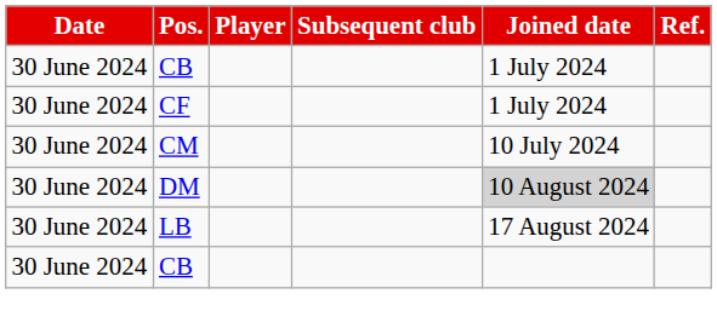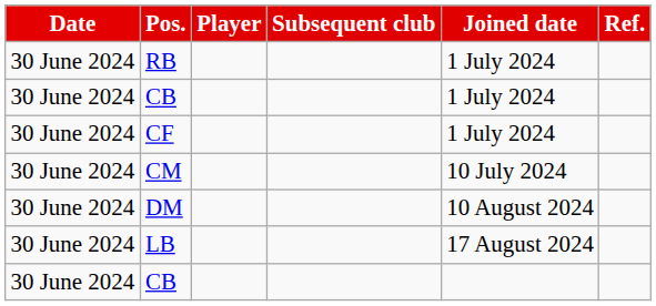+ row: 30 June 2024 | RB | 1 July 2024
DM | Joined date: lightgrey background -> no background
